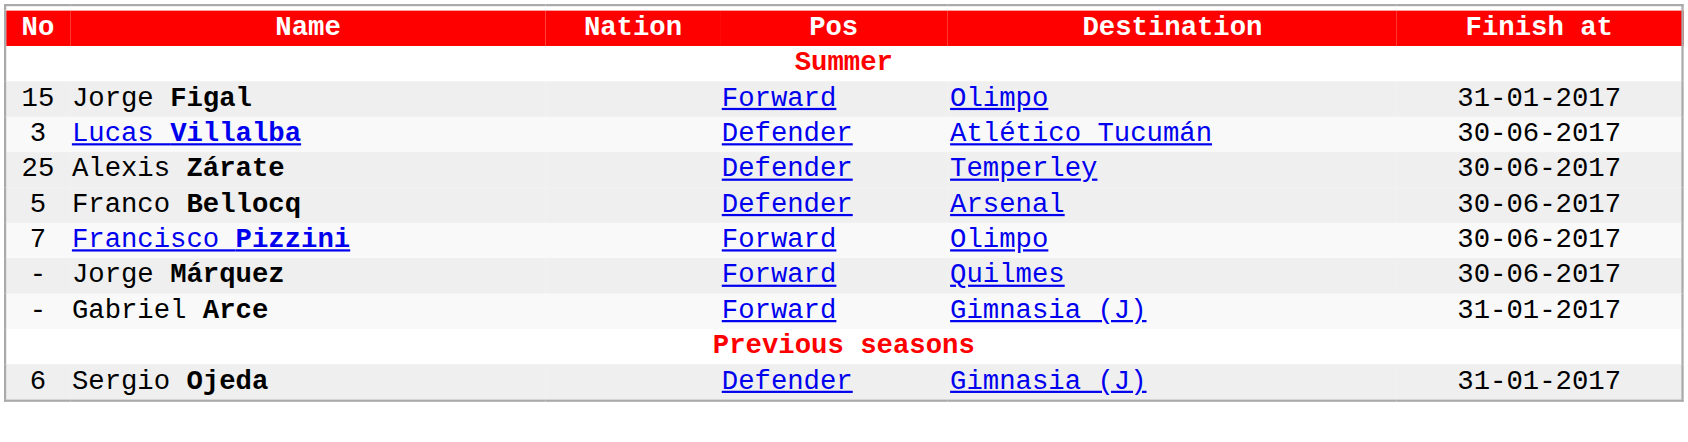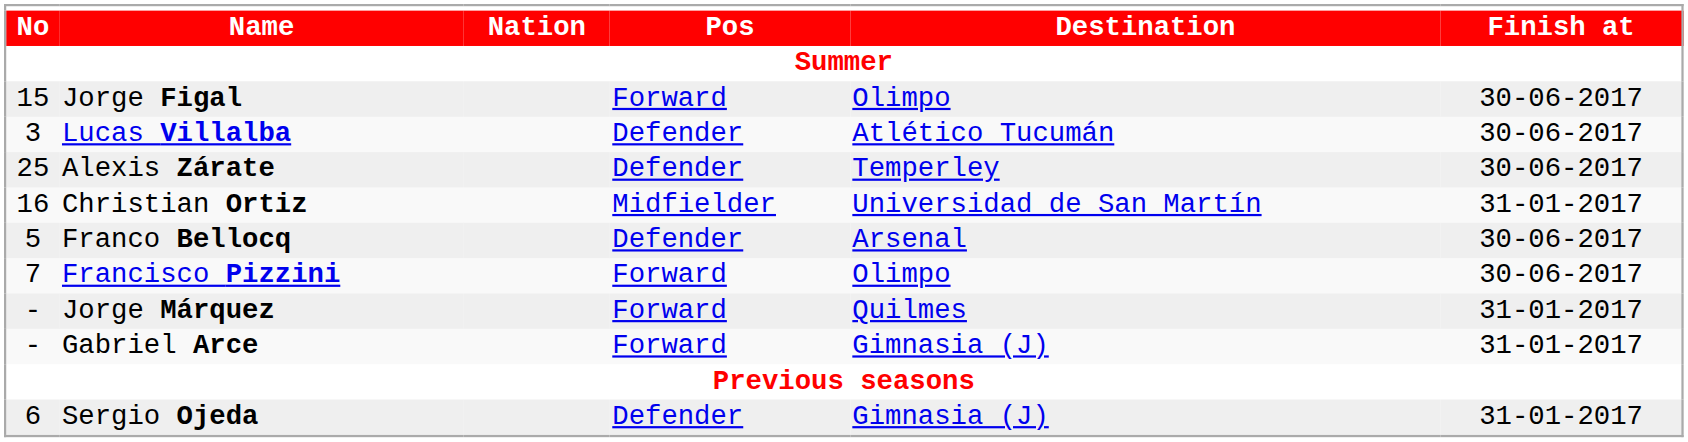Jorge Figal | Finish at: 31-01-2017 -> 30-06-2017
+ row: 16 | Christian Ortiz | Midfielder | Universidad de San Martín | 31-01-2017
Jorge Márquez | Finish at: 30-06-2017 -> 31-01-2017
